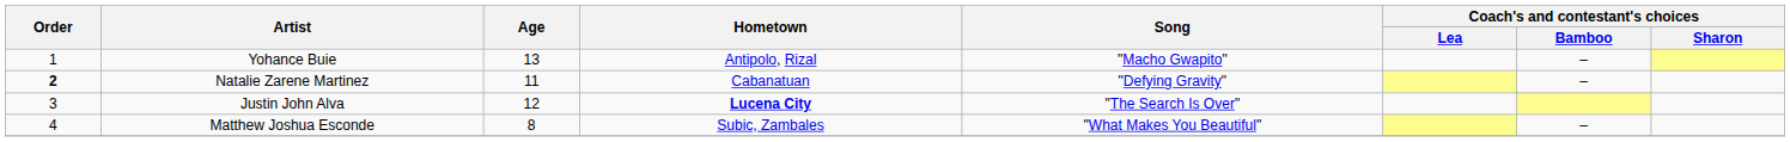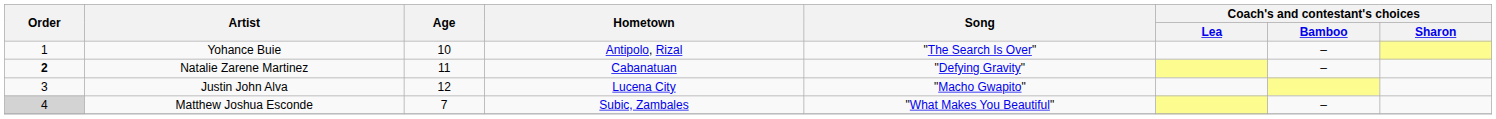Yohance Buie | Age: 13 -> 10
Yohance Buie | Song: "Macho Gwapito" -> "The Search Is Over"
Justin John Alva | Hometown: bold -> normal
Justin John Alva | Song: "The Search Is Over" -> "Macho Gwapito"
Matthew Joshua Esconde | Order: no background -> lightgrey background
Matthew Joshua Esconde | Age: 8 -> 7
